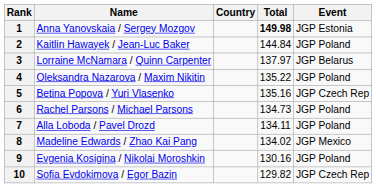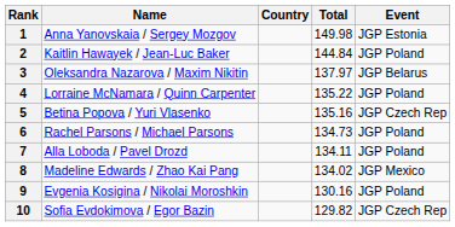1 | Total: bold -> normal
3 | Name: Lorraine McNamara / Quinn Carpenter -> Oleksandra Nazarova / Maxim Nikitin
4 | Name: Oleksandra Nazarova / Maxim Nikitin -> Lorraine McNamara / Quinn Carpenter
